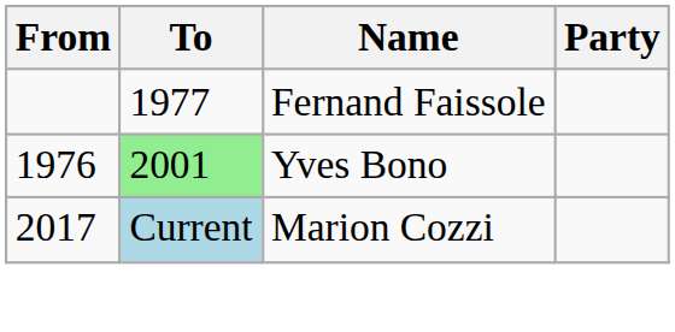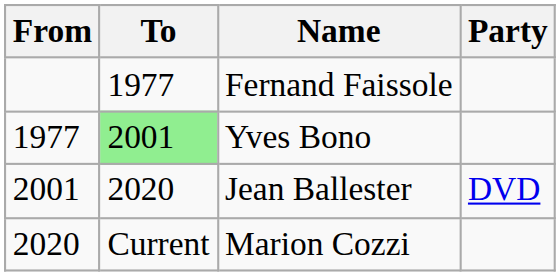Yves Bono | From: 1976 -> 1977
+ row: 2001 | 2020 | Jean Ballester | DVD
Marion Cozzi | From: 2017 -> 2020
Marion Cozzi | To: lightblue background -> no background
